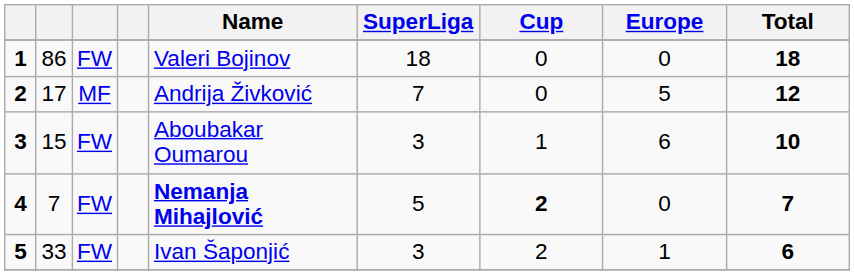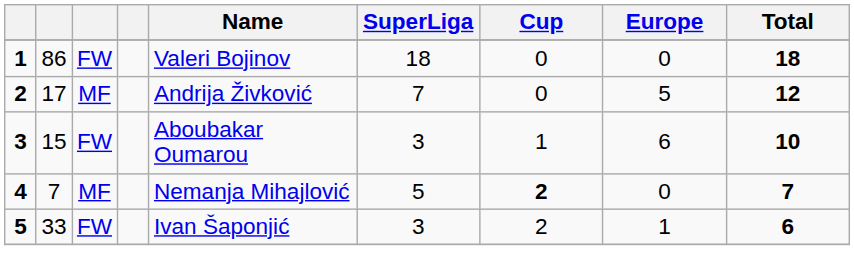4 | column 3: FW -> MF
4 | Name: bold -> normal
